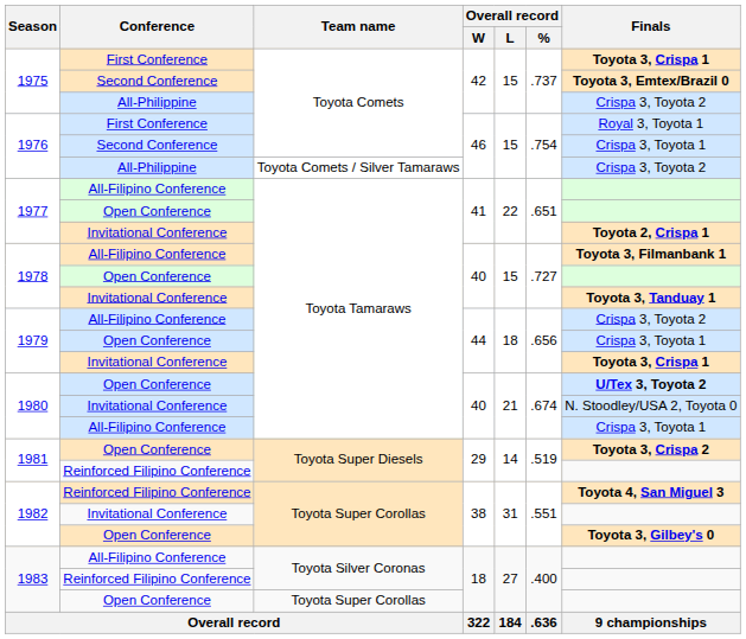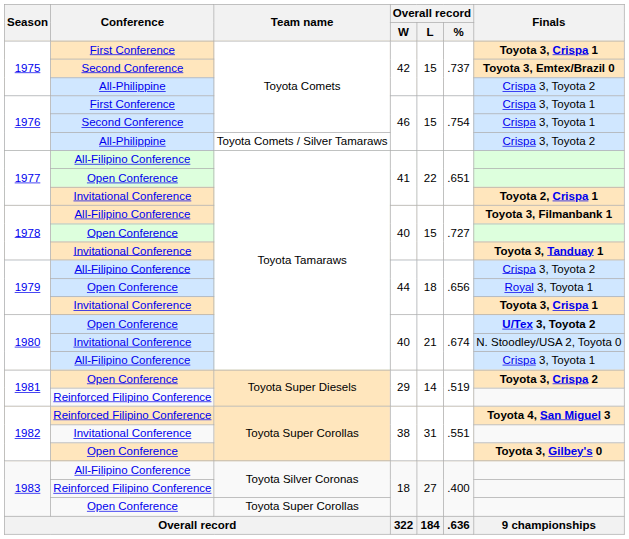1976 / First Conference | Finals: Royal 3, Toyota 1 -> Crispa 3, Toyota 1
1979 / Open Conference | Finals: Crispa 3, Toyota 1 -> Royal 3, Toyota 1
